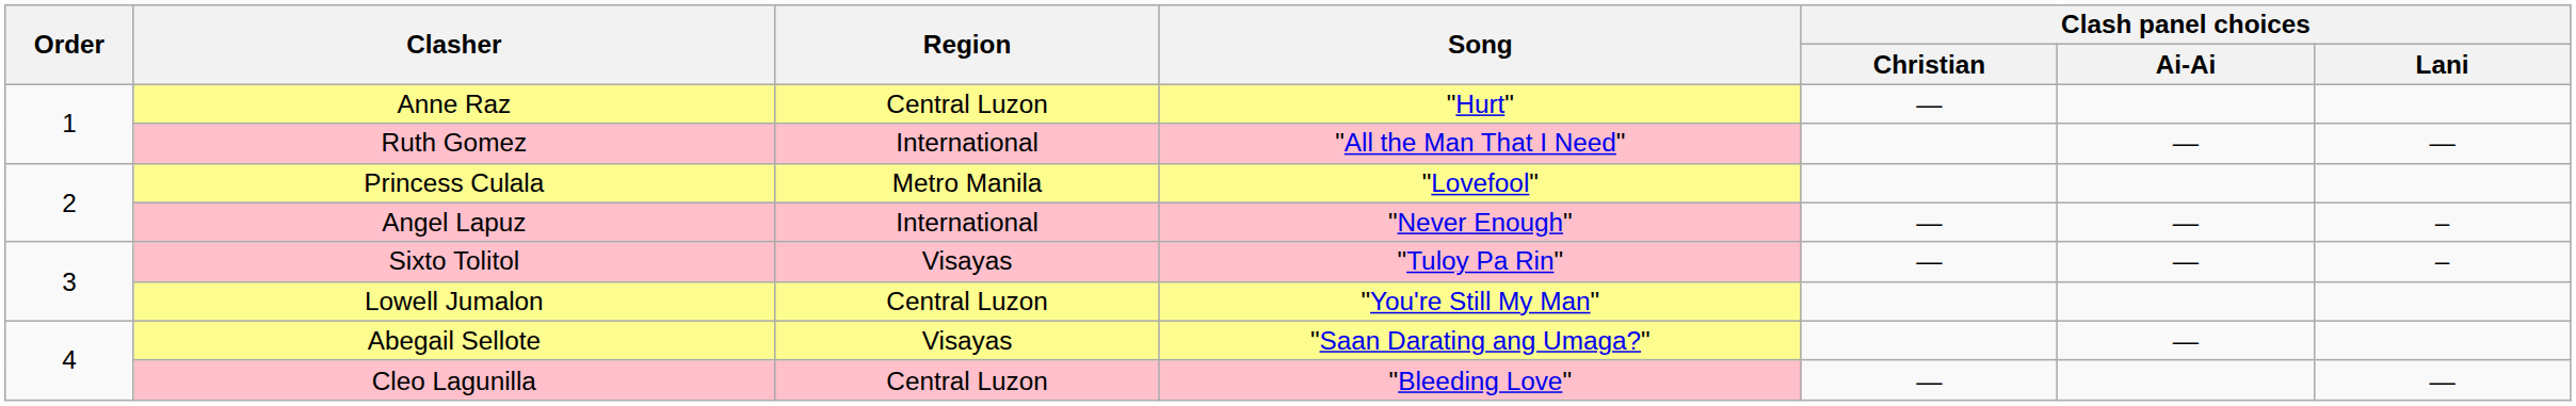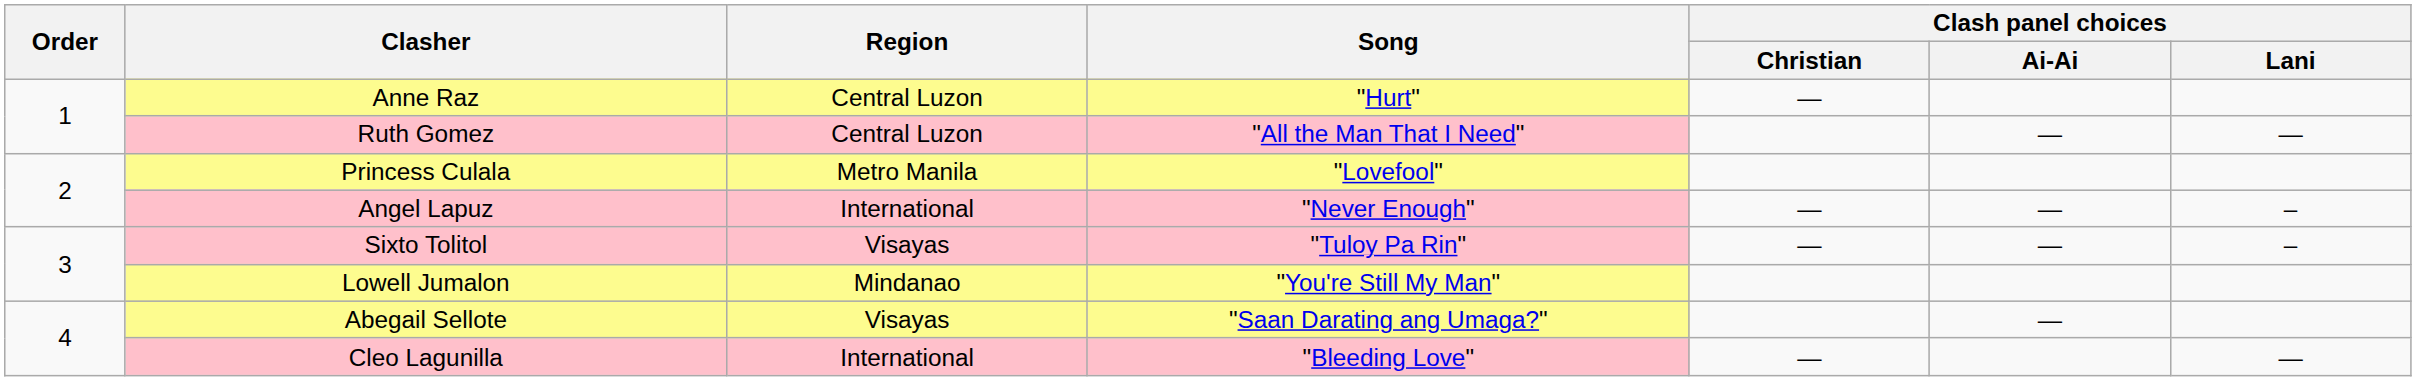Ruth Gomez | Region: International -> Central Luzon
Lowell Jumalon | Region: Central Luzon -> Mindanao
Cleo Lagunilla | Region: Central Luzon -> International
